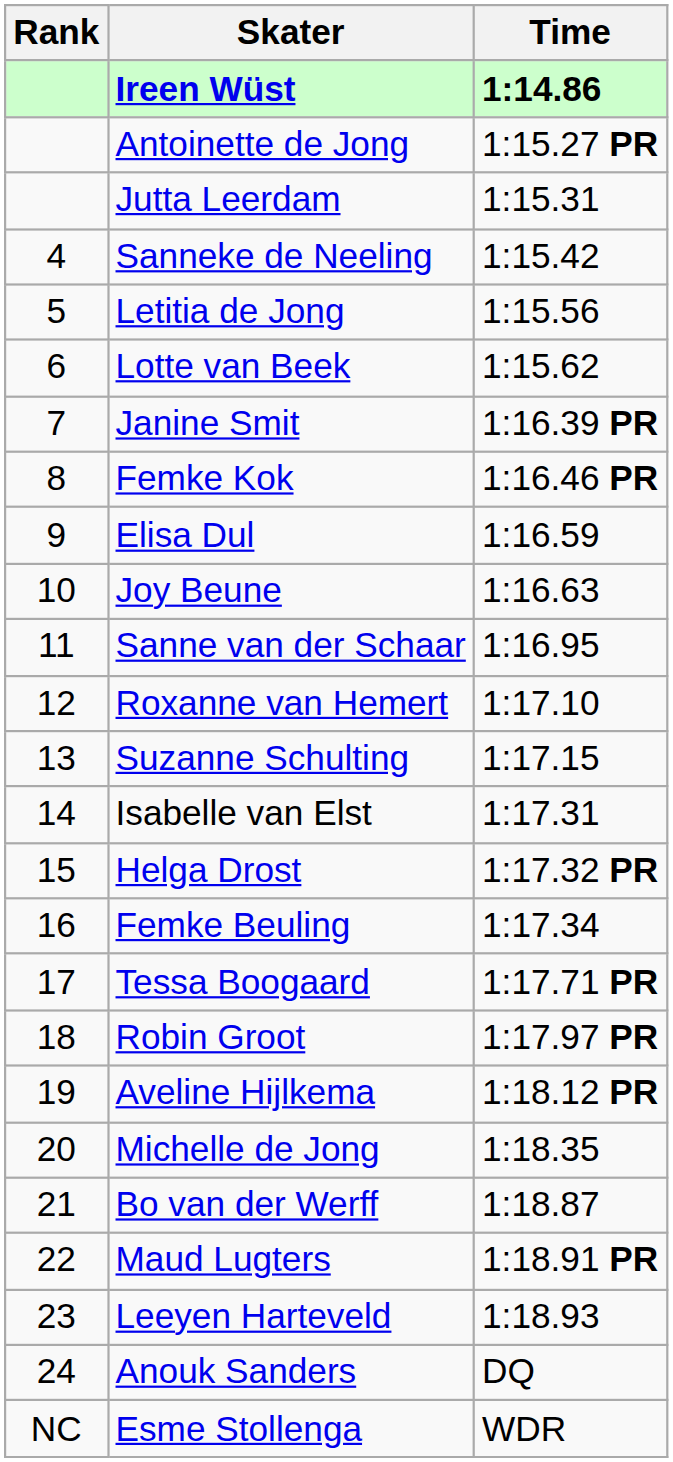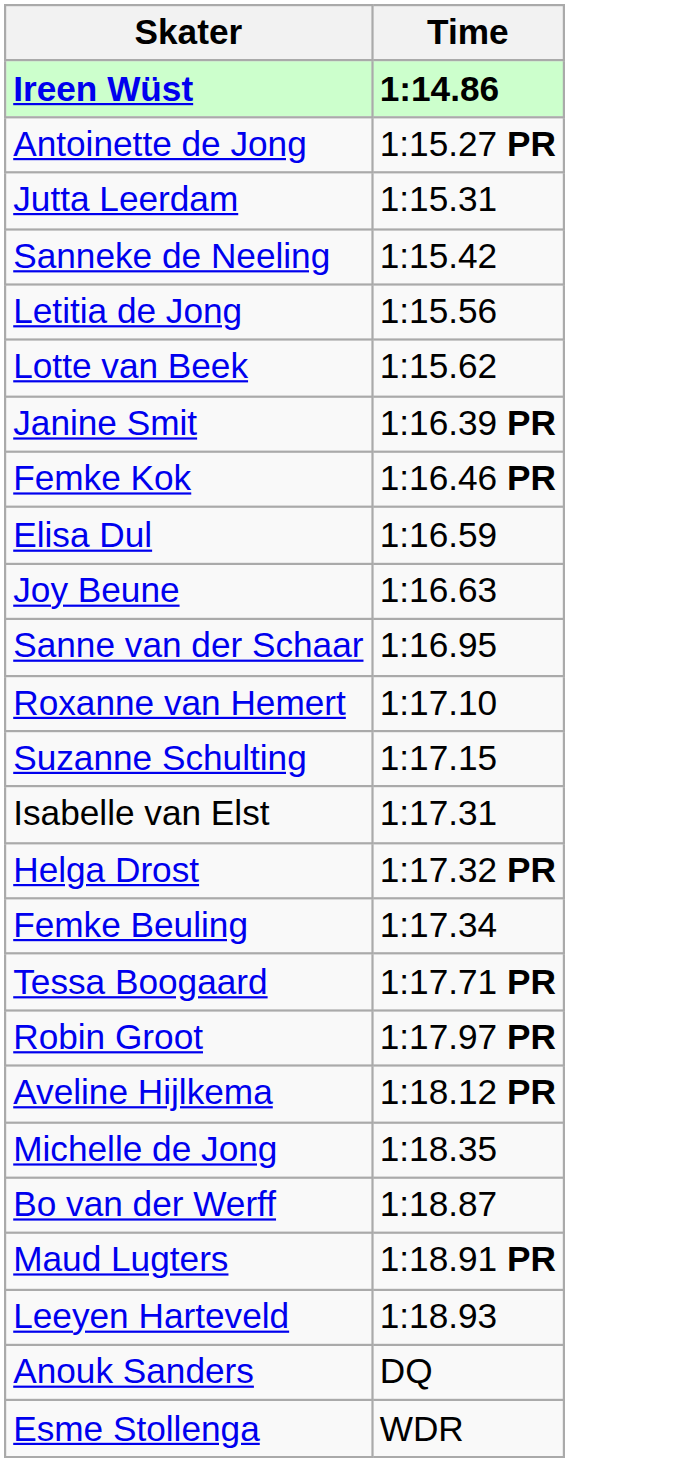- column: Rank | 4 | 5 | 6 | 7 | 8 | 9 | 10 | 11 | 12 | 13 | 14 | 15 | 16 | 17 | 18 | 19 | 20 | 21 | 22 | 23 | 24 | NC
